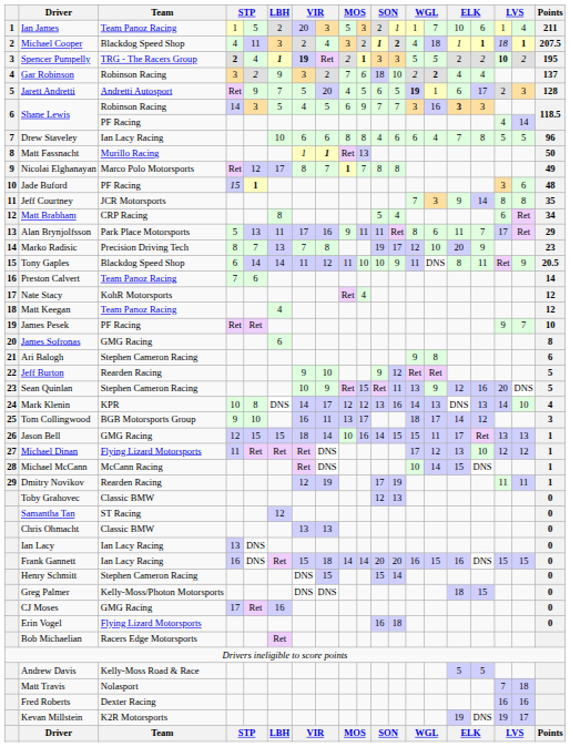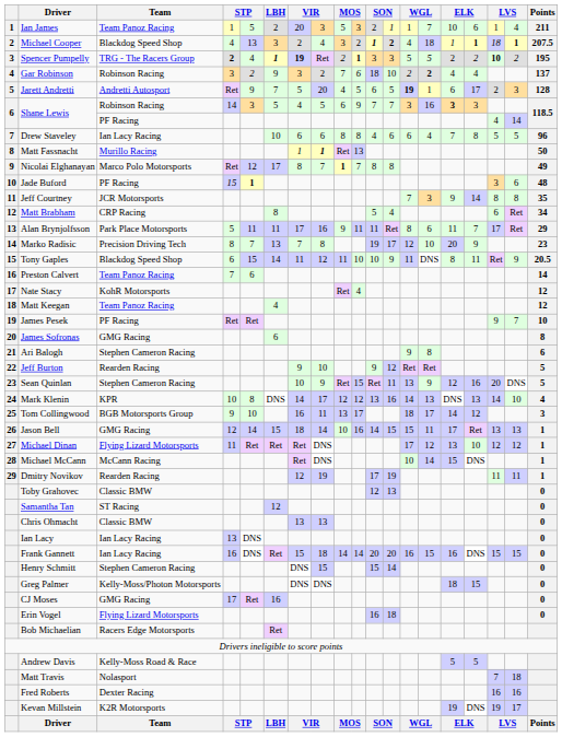Michael Cooper | column 5: 11 -> 13
Alan Brynjolfsson | column 5: 13 -> 11
Tony Gaples | column 5: 14 -> 15
Jason Bell | column 5: 15 -> 14
